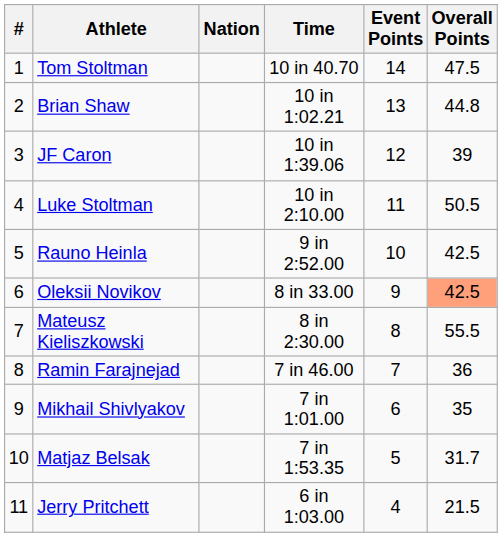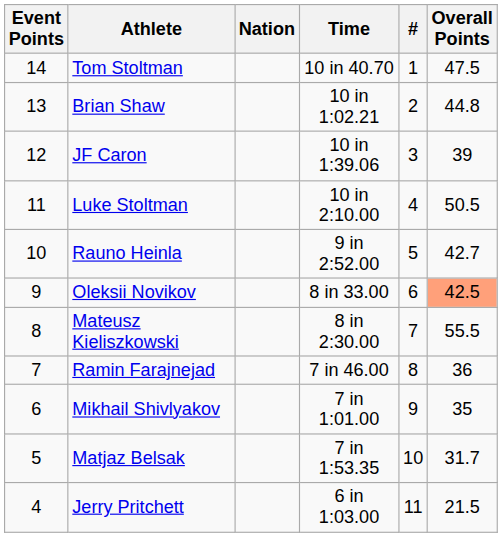columns swapped: # <-> Event Points
Rauno Heinla | Overall Points: 42.5 -> 42.7
